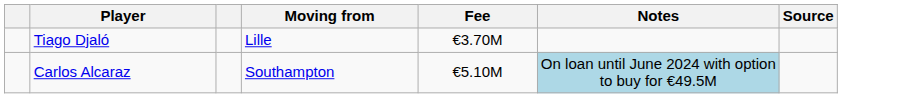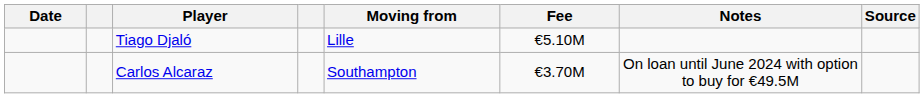+ column: Date
Tiago Djaló | Fee: €3.70M -> €5.10M
Carlos Alcaraz | Fee: €5.10M -> €3.70M
Carlos Alcaraz | Notes: lightblue background -> no background
